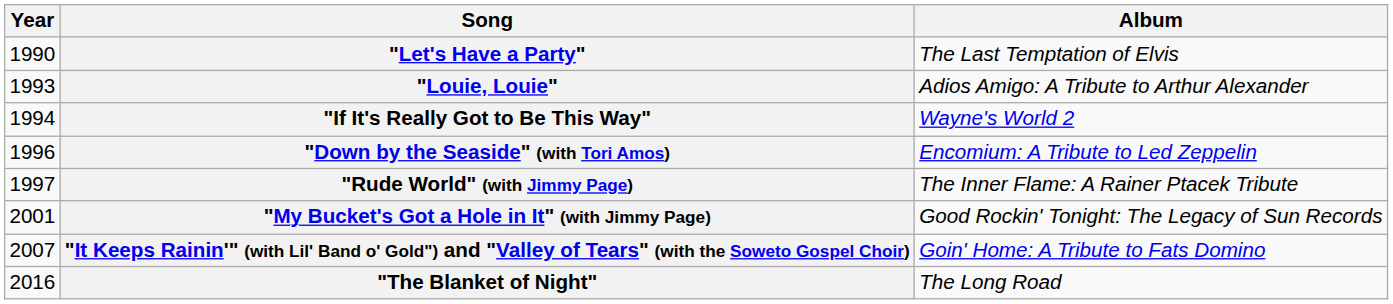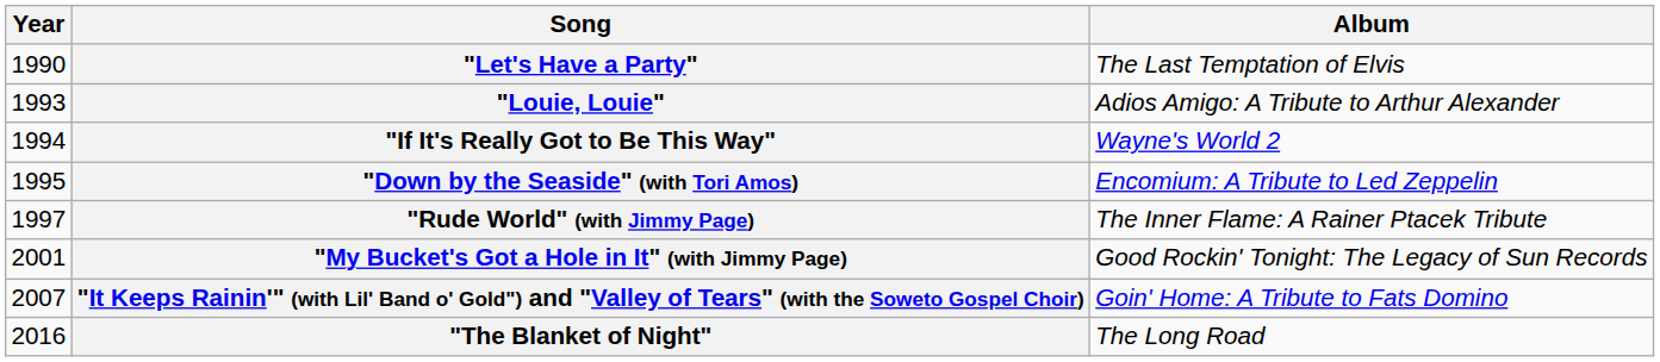"Down by the Seaside" (with Tori Amos) | Year: 1996 -> 1995
